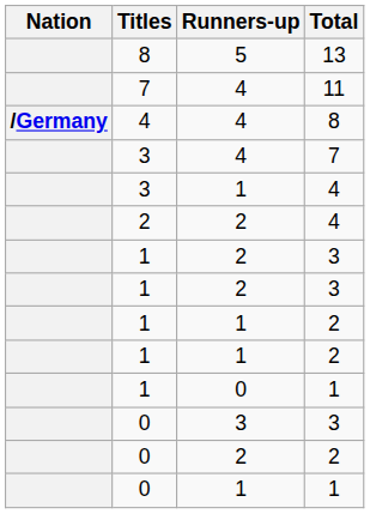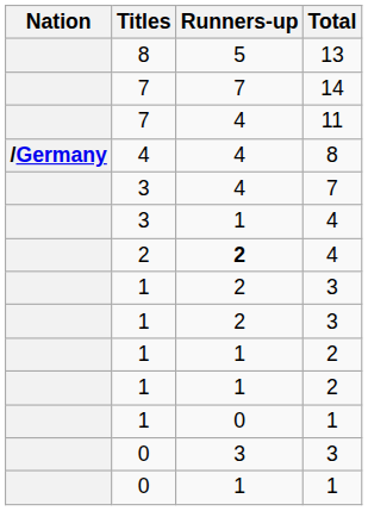+ row: 7 | 7 | 14
2 / 4 | Runners-up: normal -> bold
- row: 0 | 2 | 2
